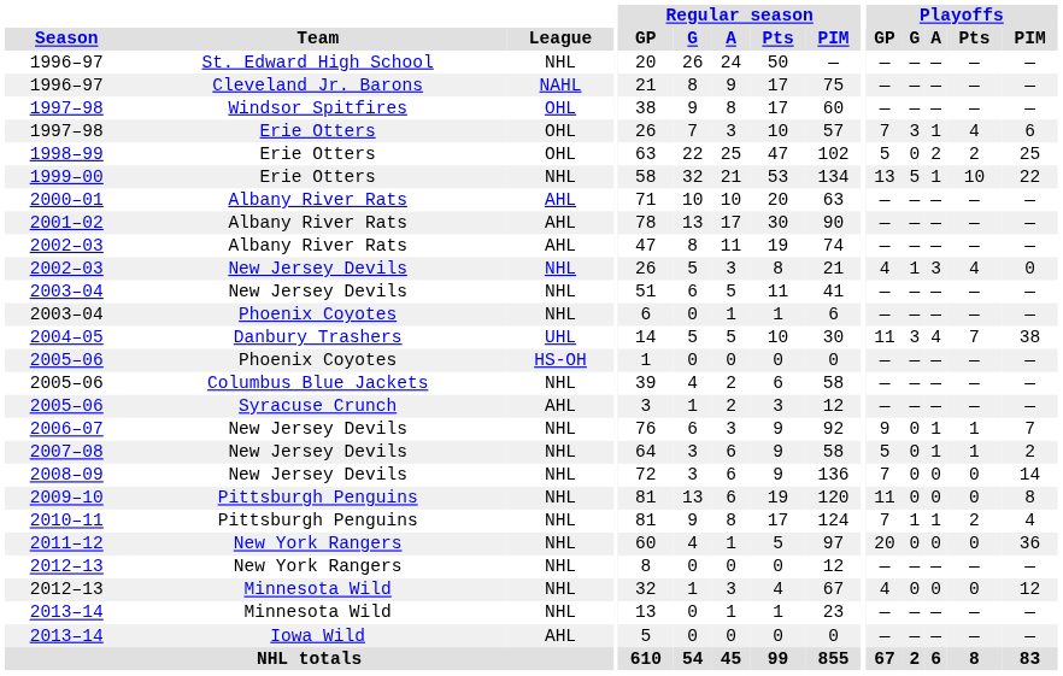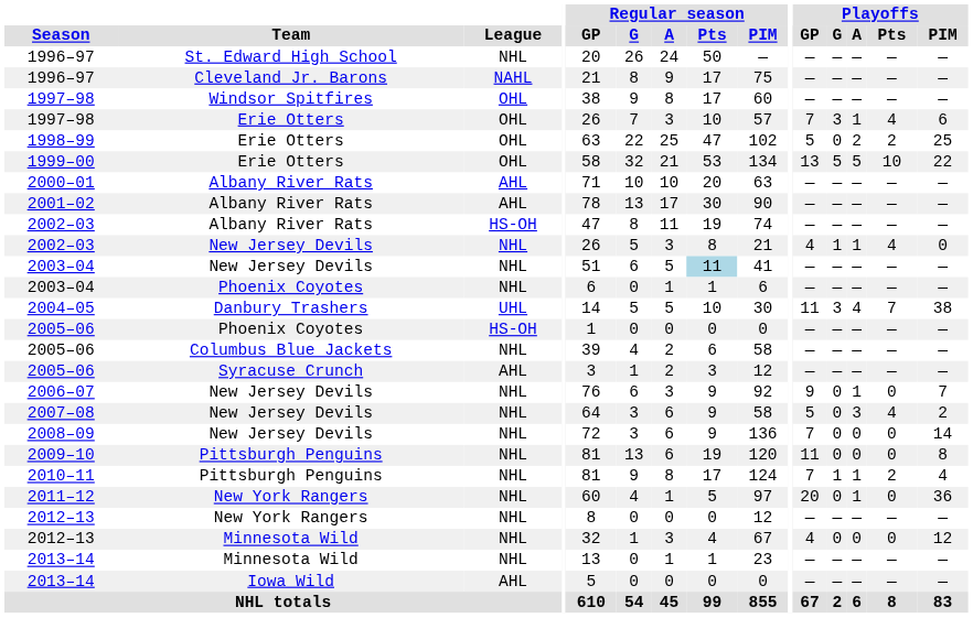1999–00 | League: NHL -> OHL
1999–00 | Playoffs / A: 1 -> 5
2002–03 / Albany River Rats | League: AHL -> HS-OH
2002–03 / New Jersey Devils | Playoffs / A: 3 -> 1
2003–04 / New Jersey Devils | Regular season / Pts: no background -> lightblue background
2006–07 | Playoffs / Pts: 1 -> 0
2007–08 | Playoffs / A: 1 -> 3
2007–08 | Playoffs / Pts: 1 -> 4
2011–12 | Playoffs / A: 0 -> 1
